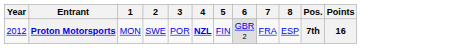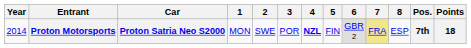+ column: Car | Proton Satria Neo S2000
Proton Motorsports | Year: 2012 -> 2014
Proton Motorsports | 7: no background -> khaki background
Proton Motorsports | Points: 16 -> 18
